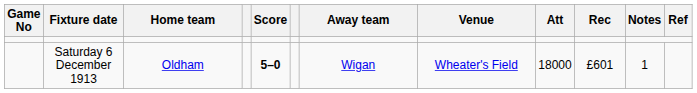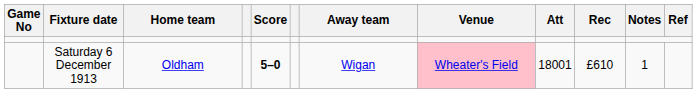Saturday 6 December 1913 | Venue: no background -> pink background
Saturday 6 December 1913 | Att: 18000 -> 18001
Saturday 6 December 1913 | Rec: £601 -> £610
